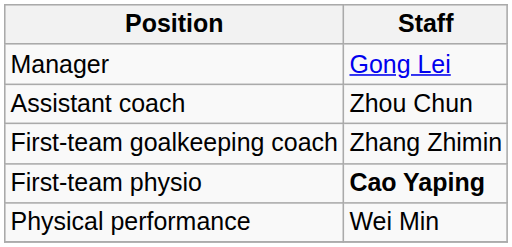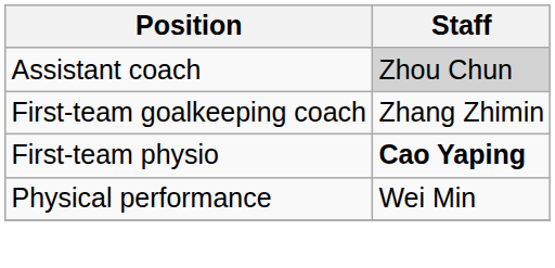- row: Manager | Gong Lei
Assistant coach | Staff: no background -> lightgrey background
